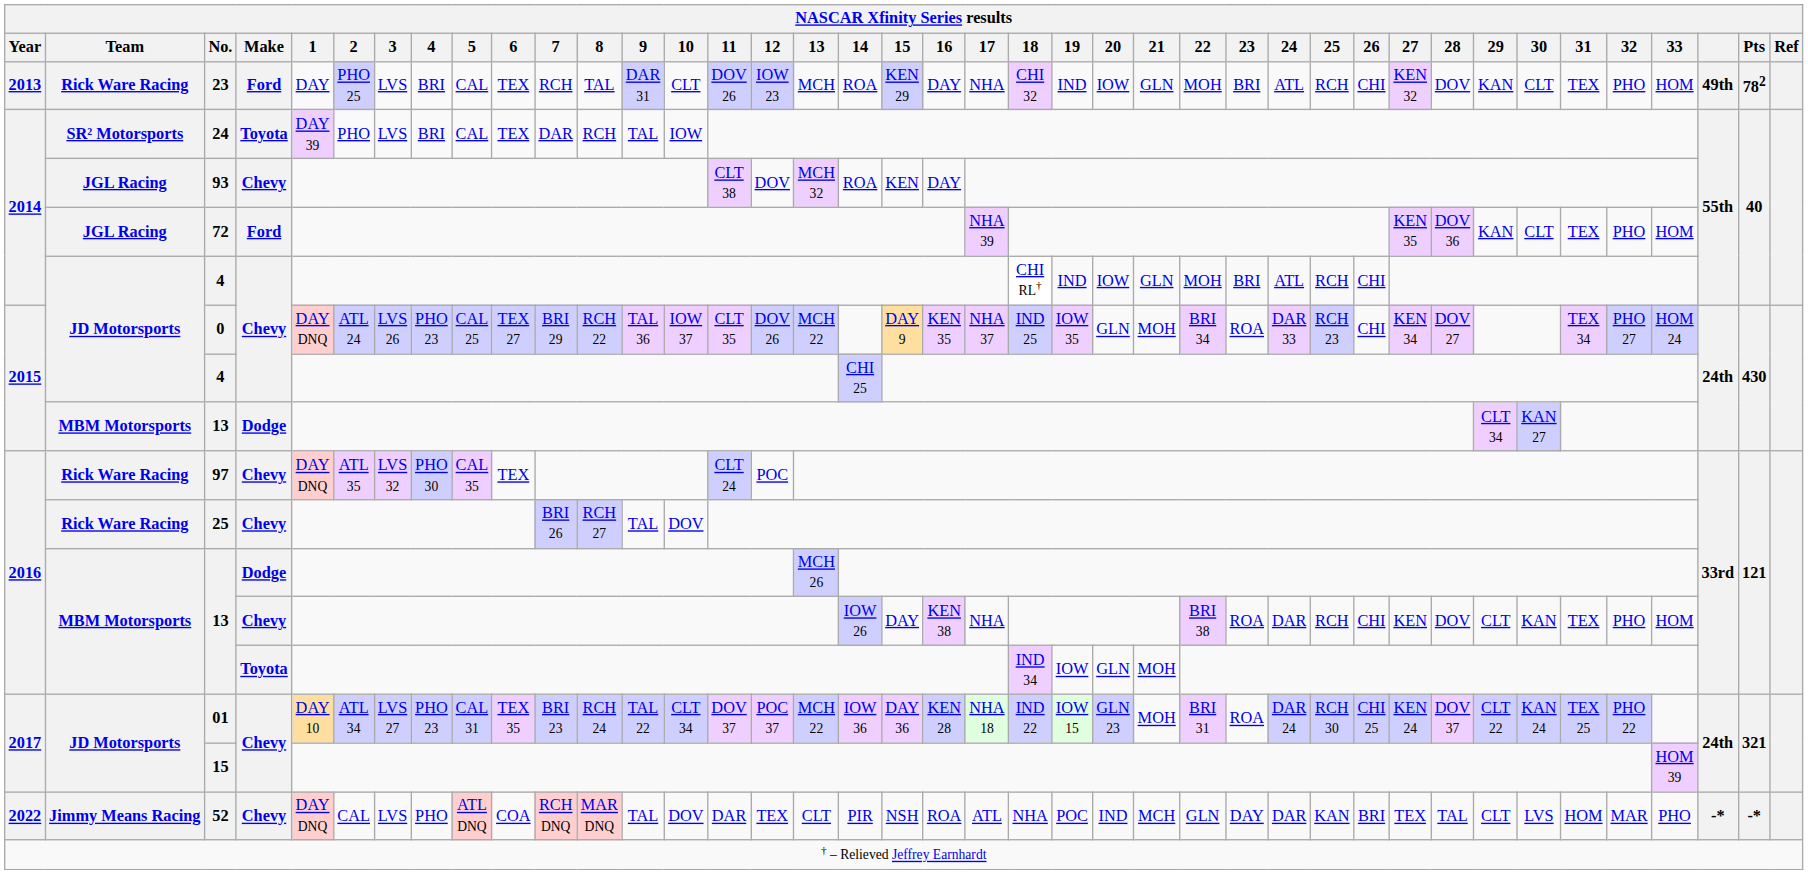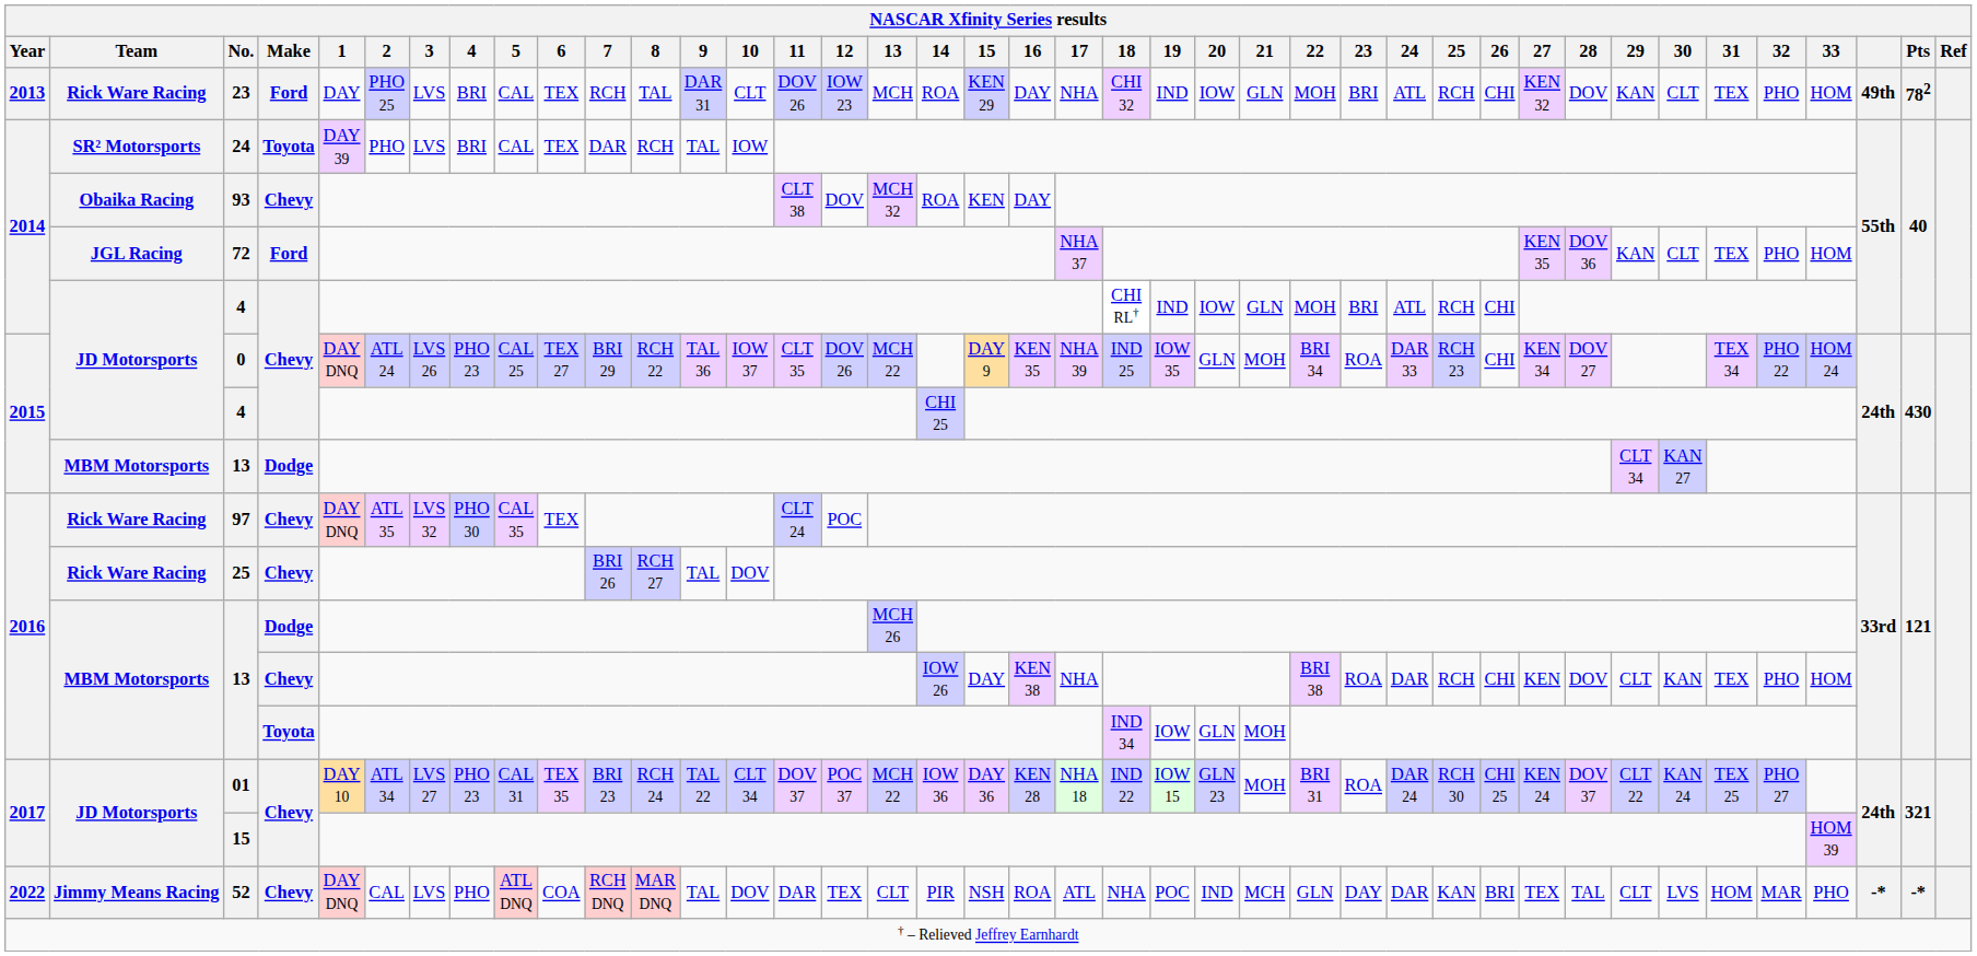93 | Team: JGL Racing -> Obaika Racing
72 | 17: NHA 39 -> NHA 37
0 | 17: NHA 37 -> NHA 39
0 | 32: PHO 27 -> PHO 22
01 | 32: PHO 22 -> PHO 27
